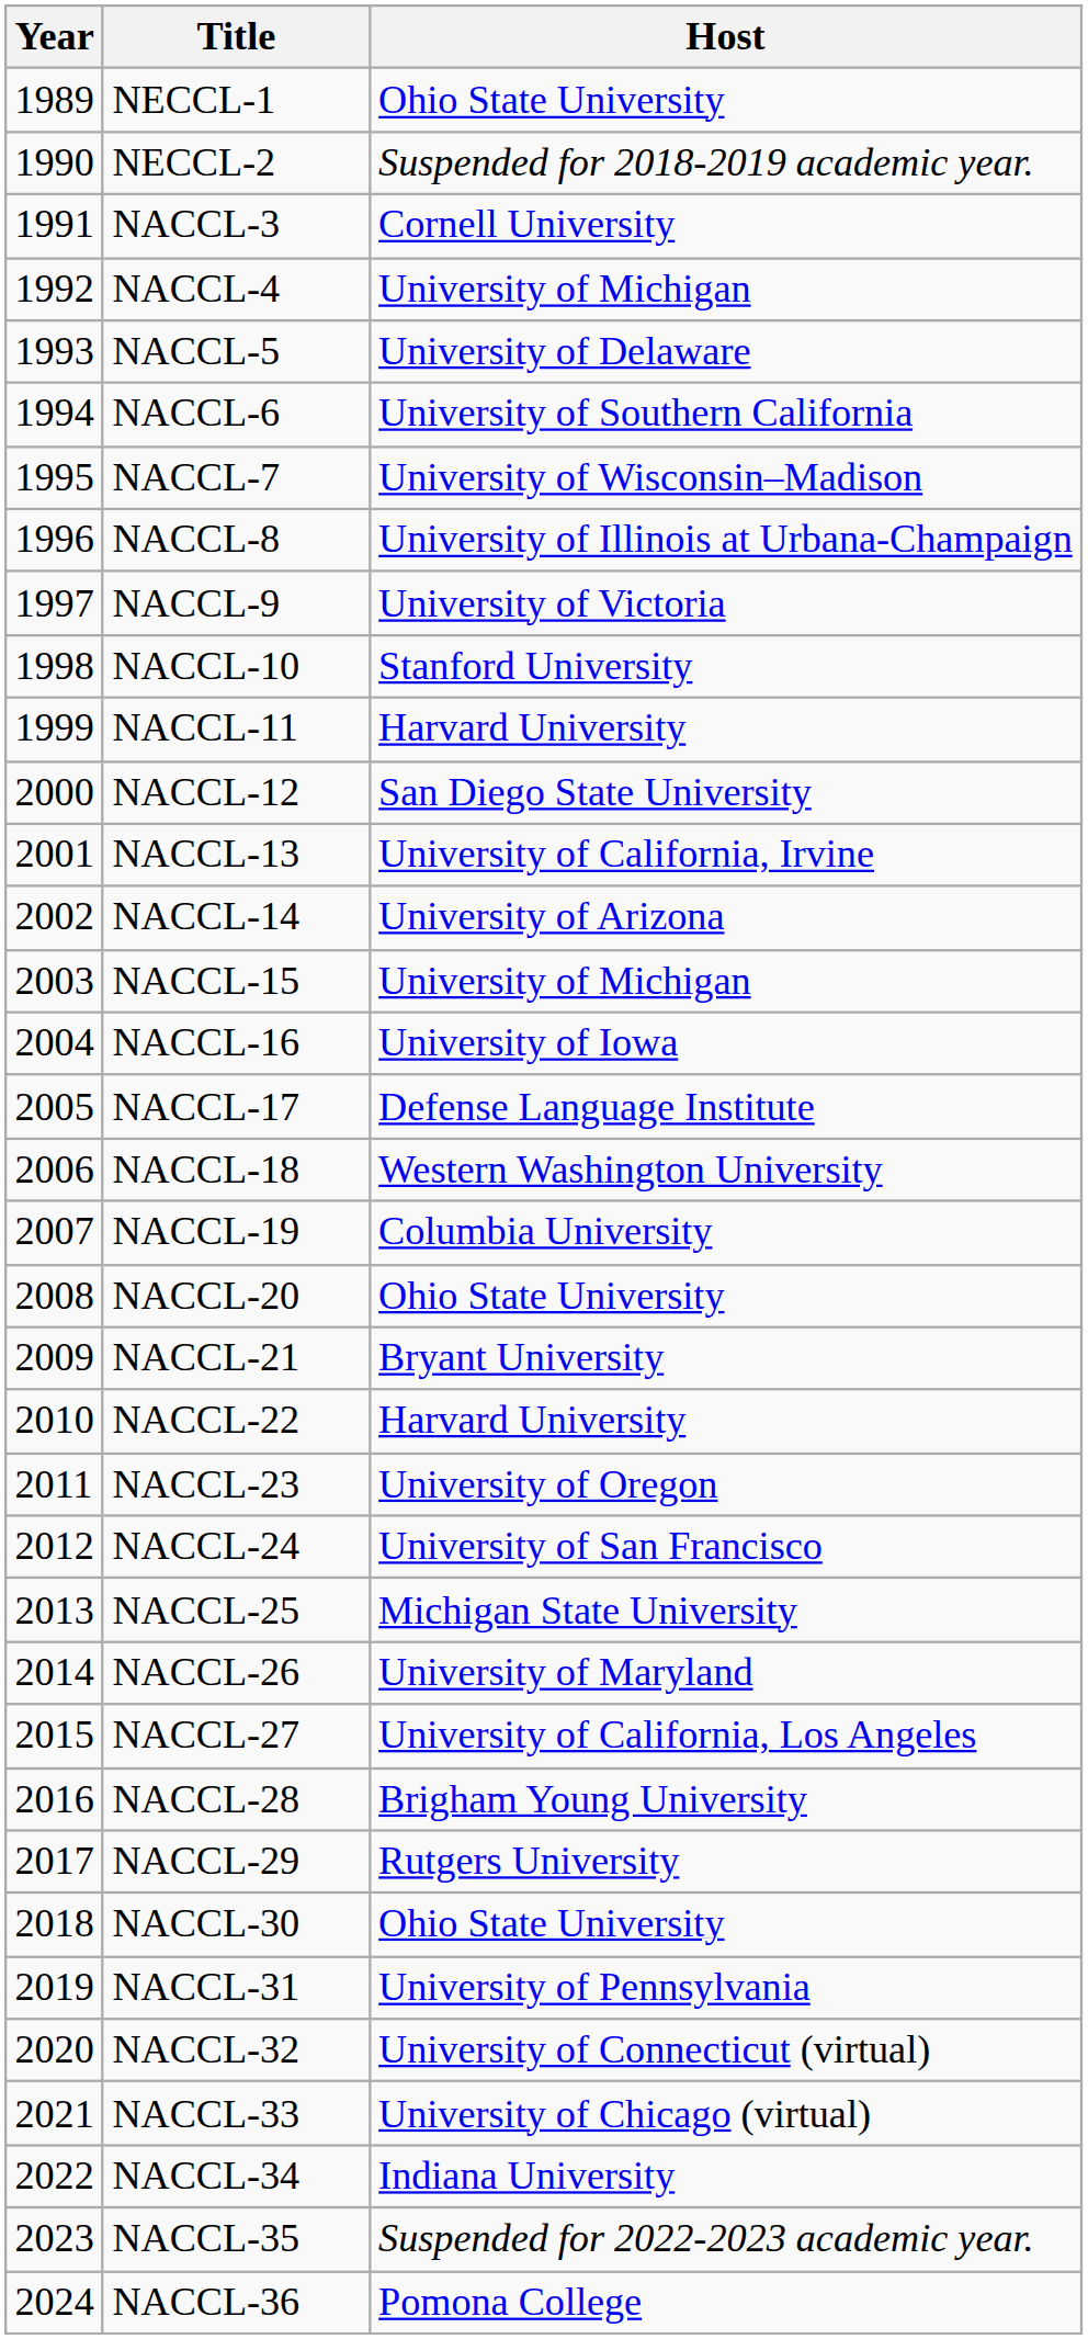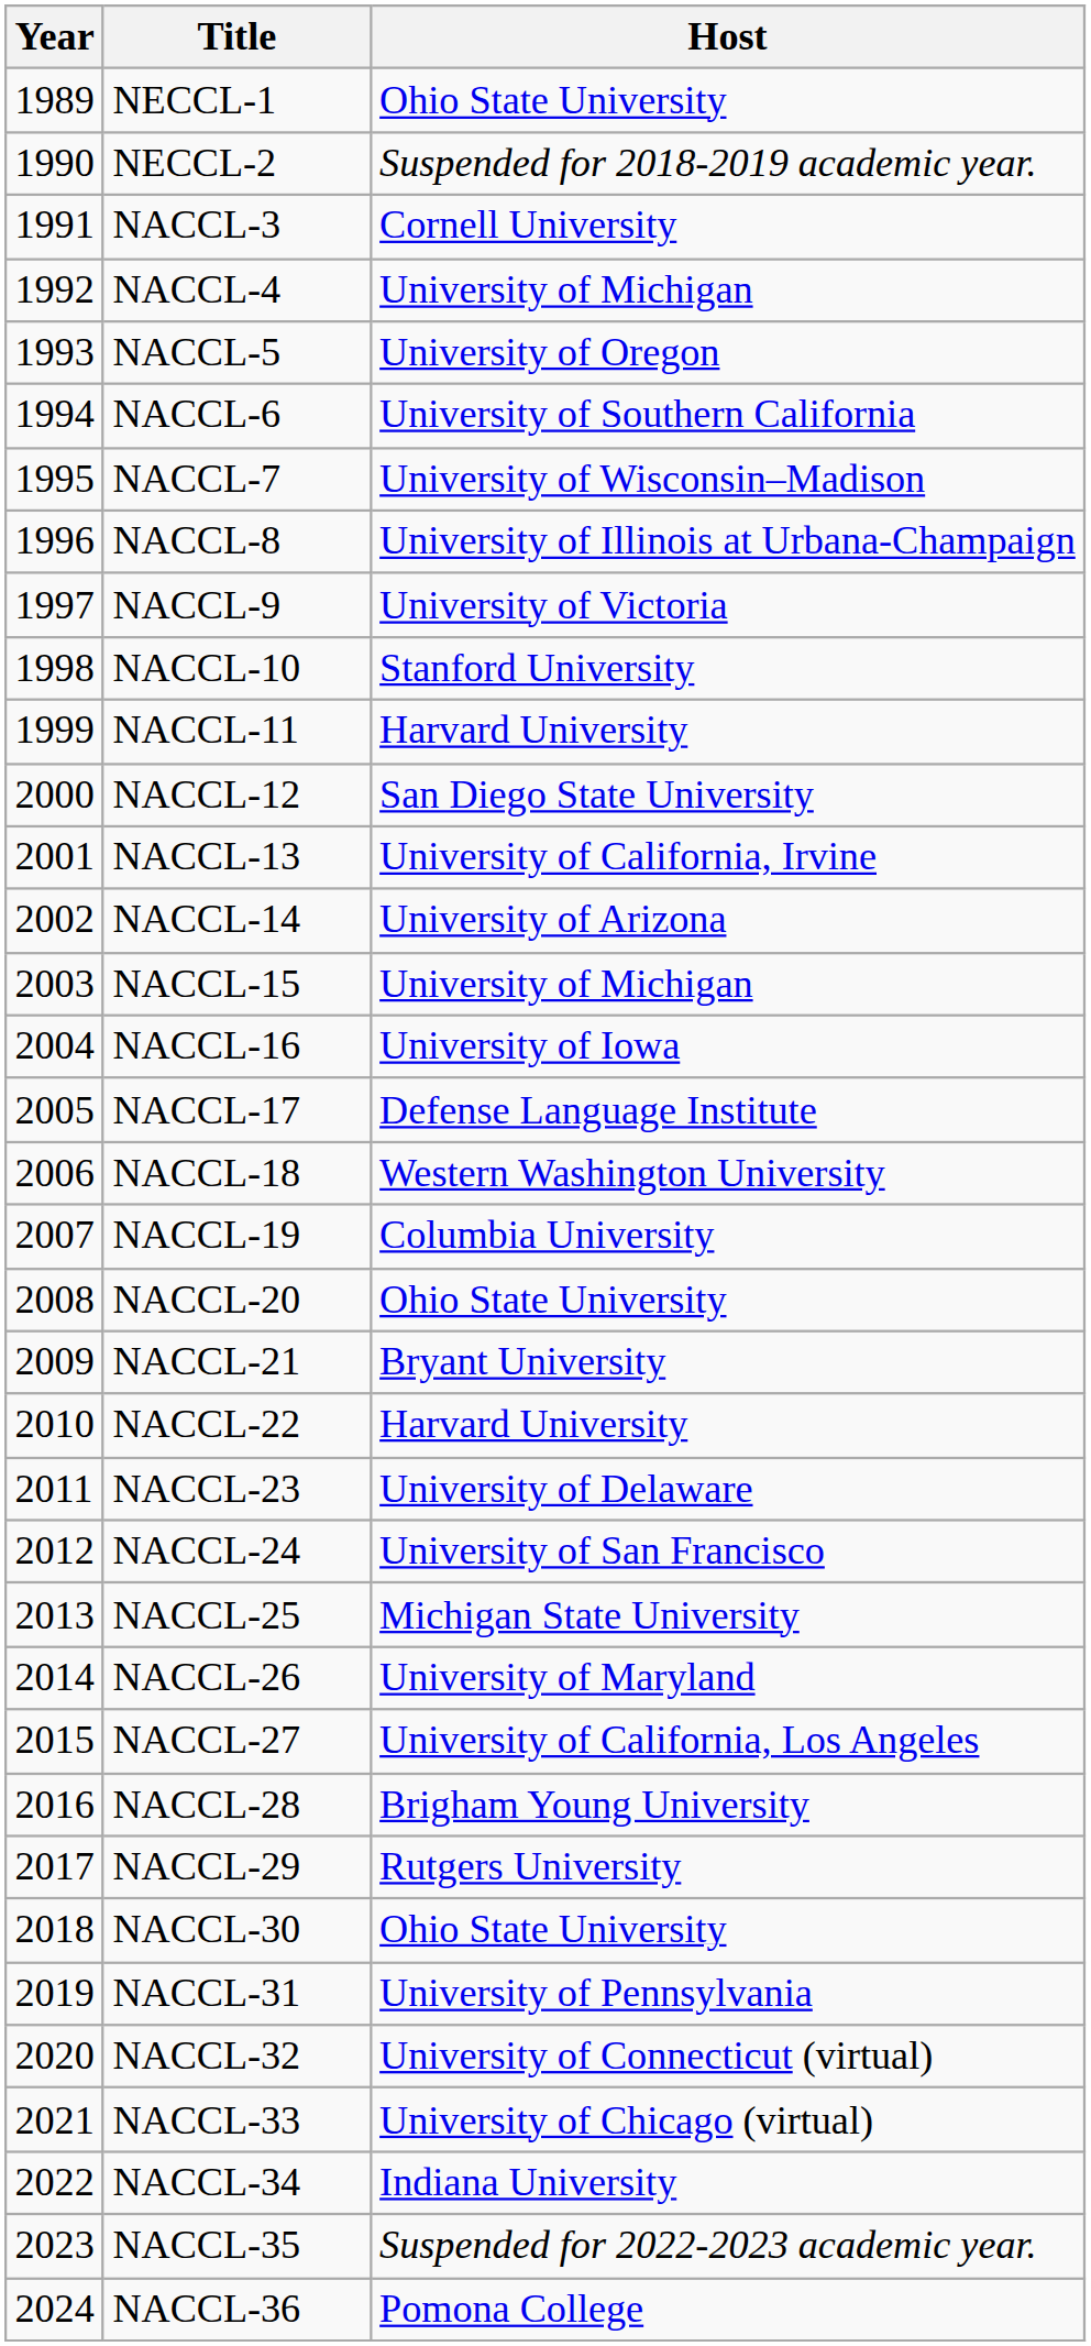NACCL-5 | Host: University of Delaware -> University of Oregon
NACCL-23 | Host: University of Oregon -> University of Delaware
